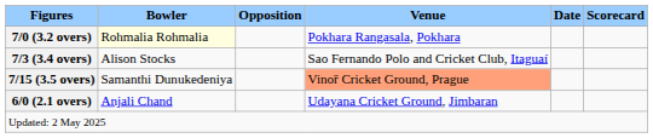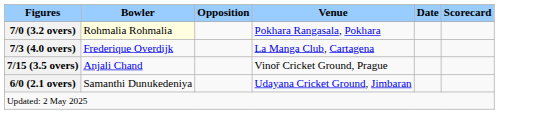+ row: 7/3 (4.0 overs) | Frederique Overdijk | La Manga Club, Cartagena
- row: 7/3 (3.4 overs) | Alison Stocks | Sao Fernando Polo and Cricket Club, Itaguaí
7/15 (3.5 overs) | Bowler: Samanthi Dunukedeniya -> Anjali Chand
7/15 (3.5 overs) | Venue: lightsalmon background -> no background
6/0 (2.1 overs) | Bowler: Anjali Chand -> Samanthi Dunukedeniya
